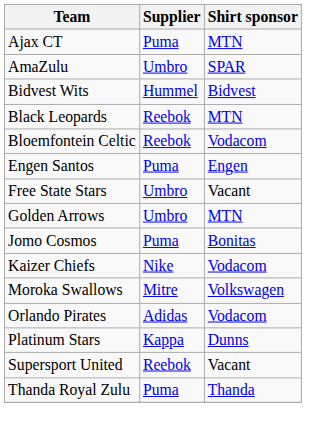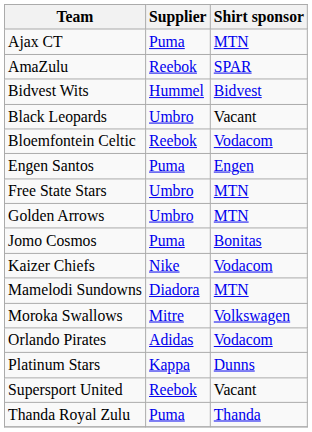AmaZulu | Supplier: Umbro -> Reebok
Black Leopards | Supplier: Reebok -> Umbro
Black Leopards | Shirt sponsor: MTN -> Vacant
Free State Stars | Shirt sponsor: Vacant -> MTN
+ row: Mamelodi Sundowns | Diadora | MTN
